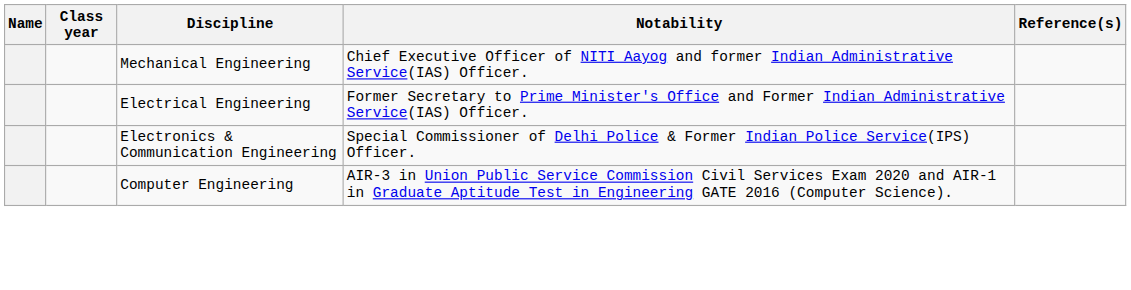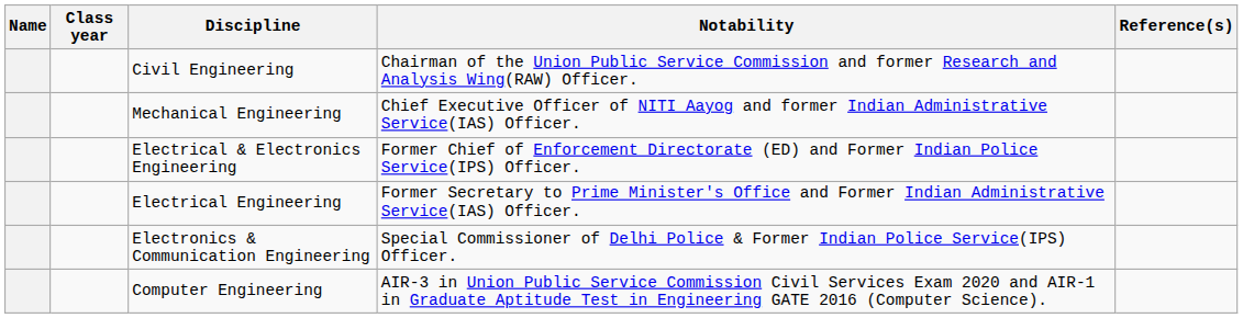+ row: Civil Engineering | Chairman of the Union Public Service Commission and former Research and Analysis Wing(RAW) Officer.
+ row: Electrical & Electronics Engineering | Former Chief of Enforcement Directorate (ED) and Former Indian Police Service(IPS) Officer.
